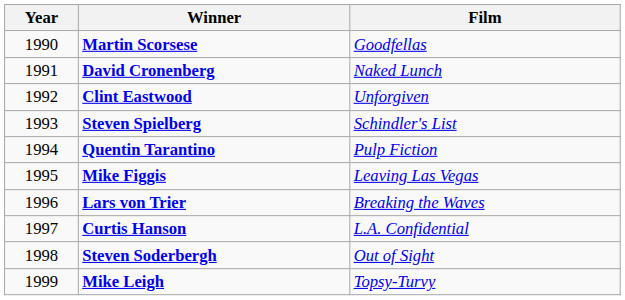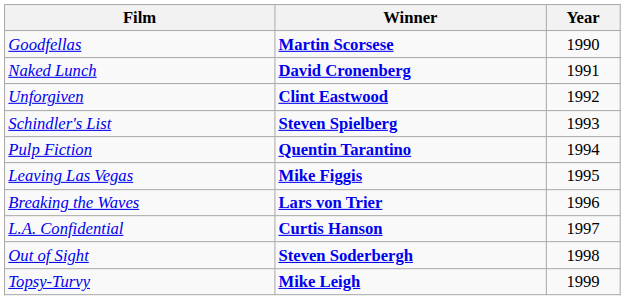columns swapped: Year <-> Film
